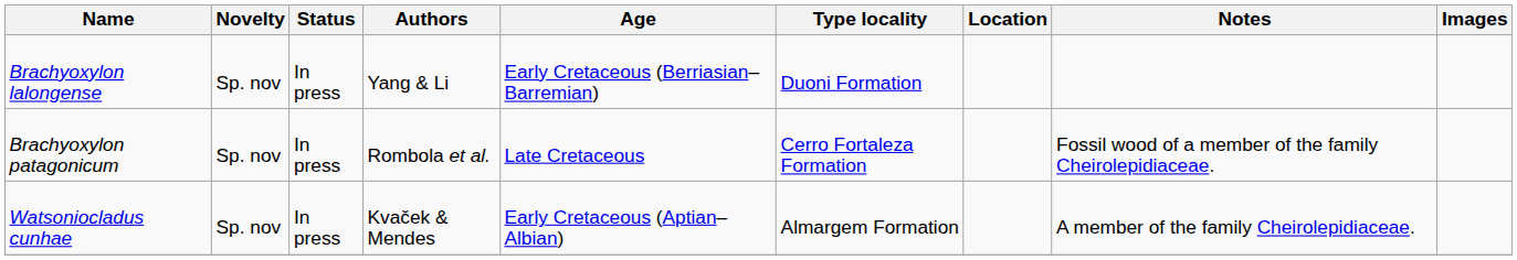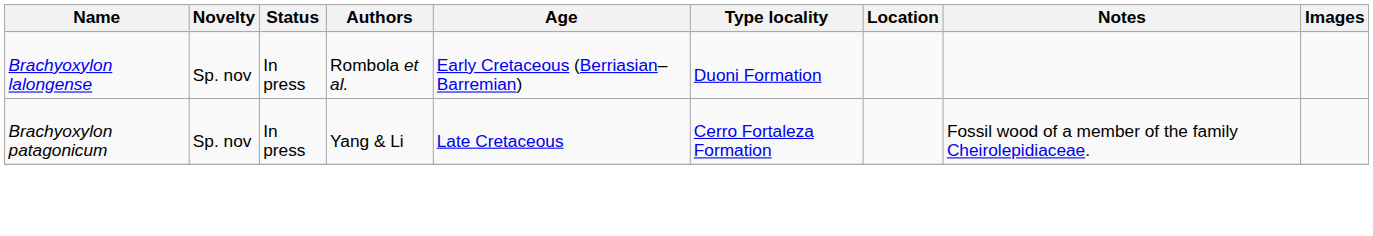Brachyoxylon lalongense | Authors: Yang & Li -> Rombola et al.
Brachyoxylon patagonicum | Authors: Rombola et al. -> Yang & Li
- row: Watsoniocladus cunhae | Sp. nov | In press | Kvaček & Mendes | Early Cretaceous (Aptian–Albian) | Almargem Formation | A member of the family Cheirolepidiaceae.
